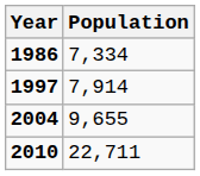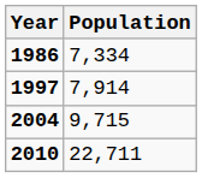2004 | Population: 9,655 -> 9,715
